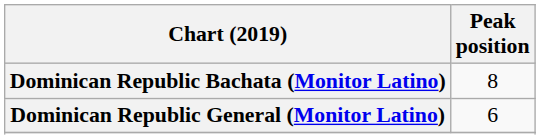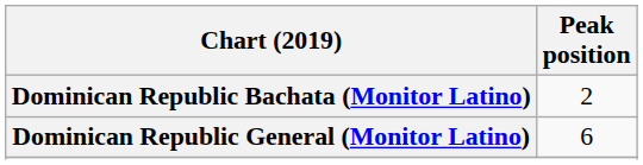Dominican Republic Bachata (Monitor Latino) | Peak position: 8 -> 2
